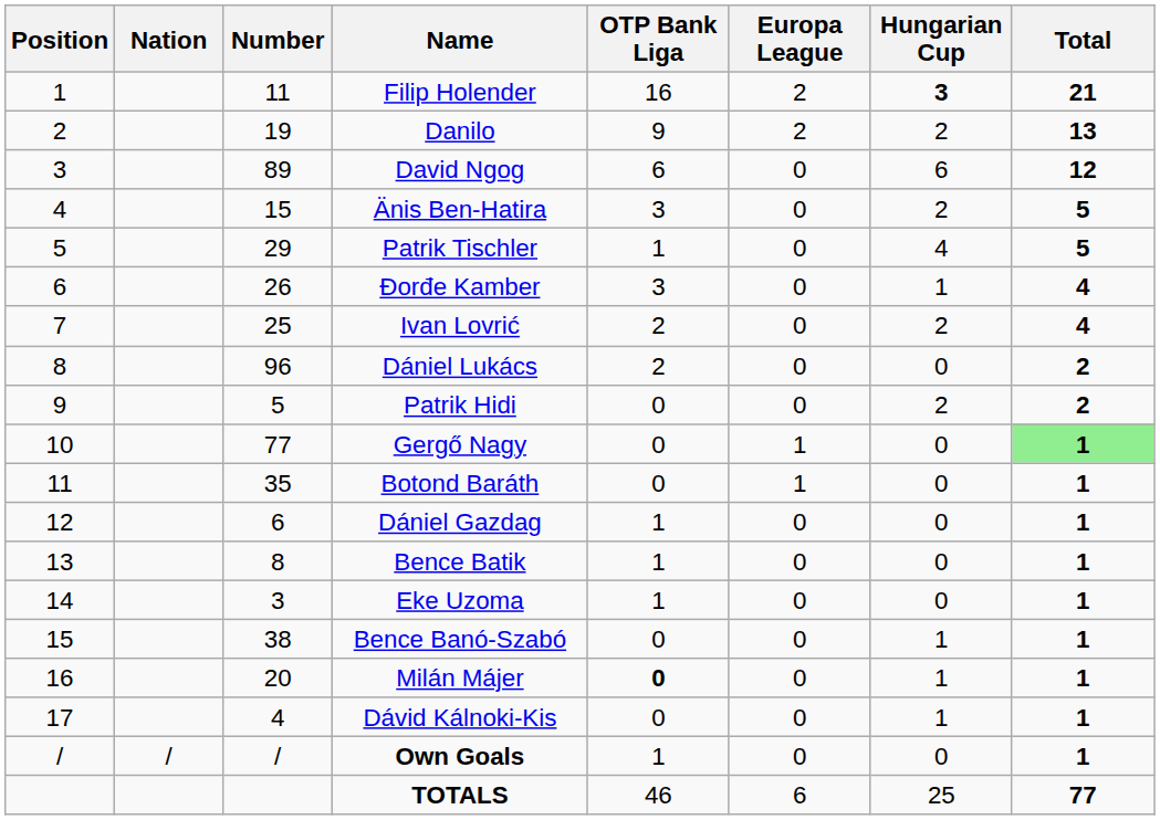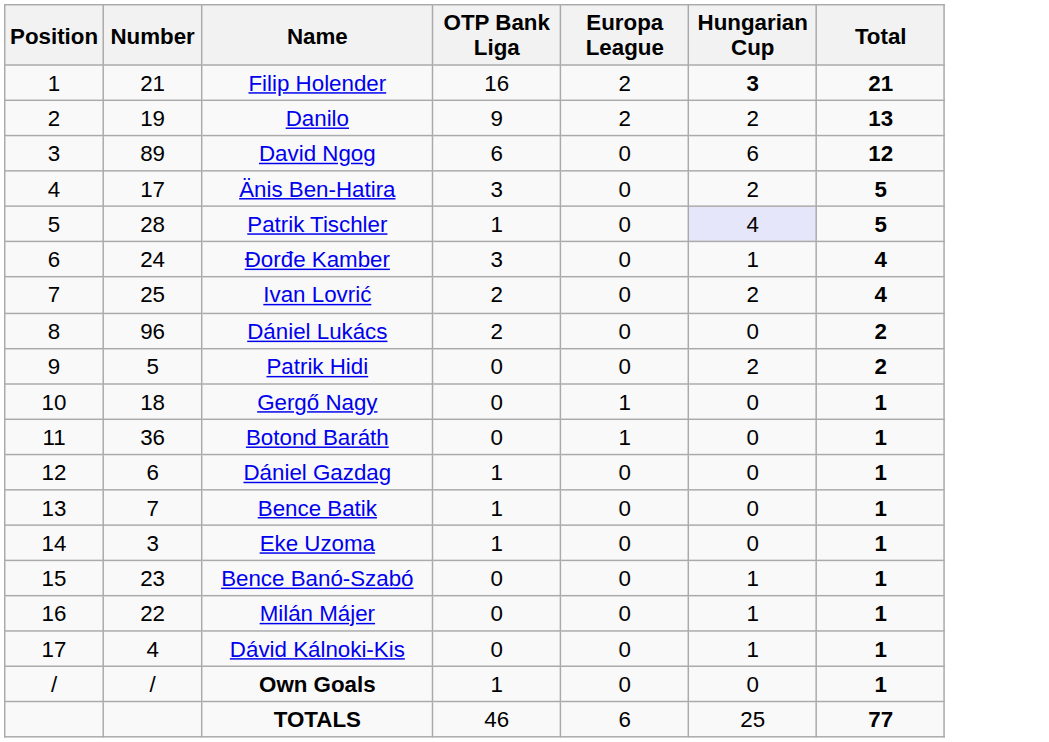- column: Nation | /
Filip Holender | Number: 11 -> 21
Änis Ben-Hatira | Number: 15 -> 17
Patrik Tischler | Number: 29 -> 28
Patrik Tischler | Hungarian Cup: no background -> lavender background
Đorđe Kamber | Number: 26 -> 24
Gergő Nagy | Number: 77 -> 18
Gergő Nagy | Total: lightgreen background -> no background
Botond Baráth | Number: 35 -> 36
Bence Batik | Number: 8 -> 7
Bence Banó-Szabó | Number: 38 -> 23
Milán Májer | Number: 20 -> 22
Milán Májer | OTP Bank Liga: bold -> normal
